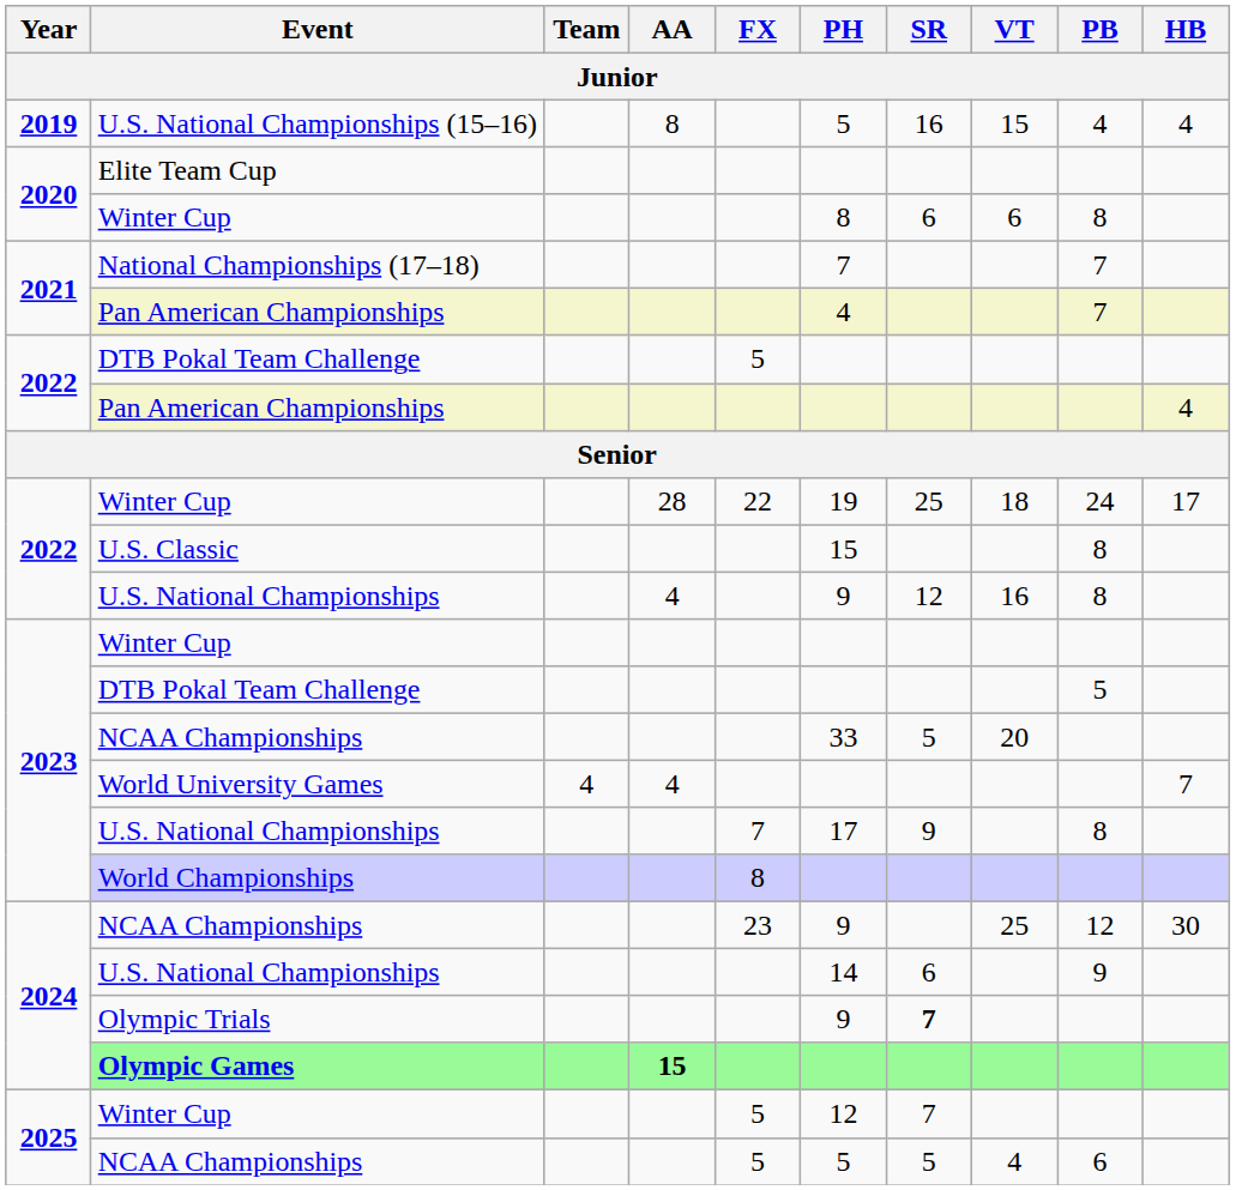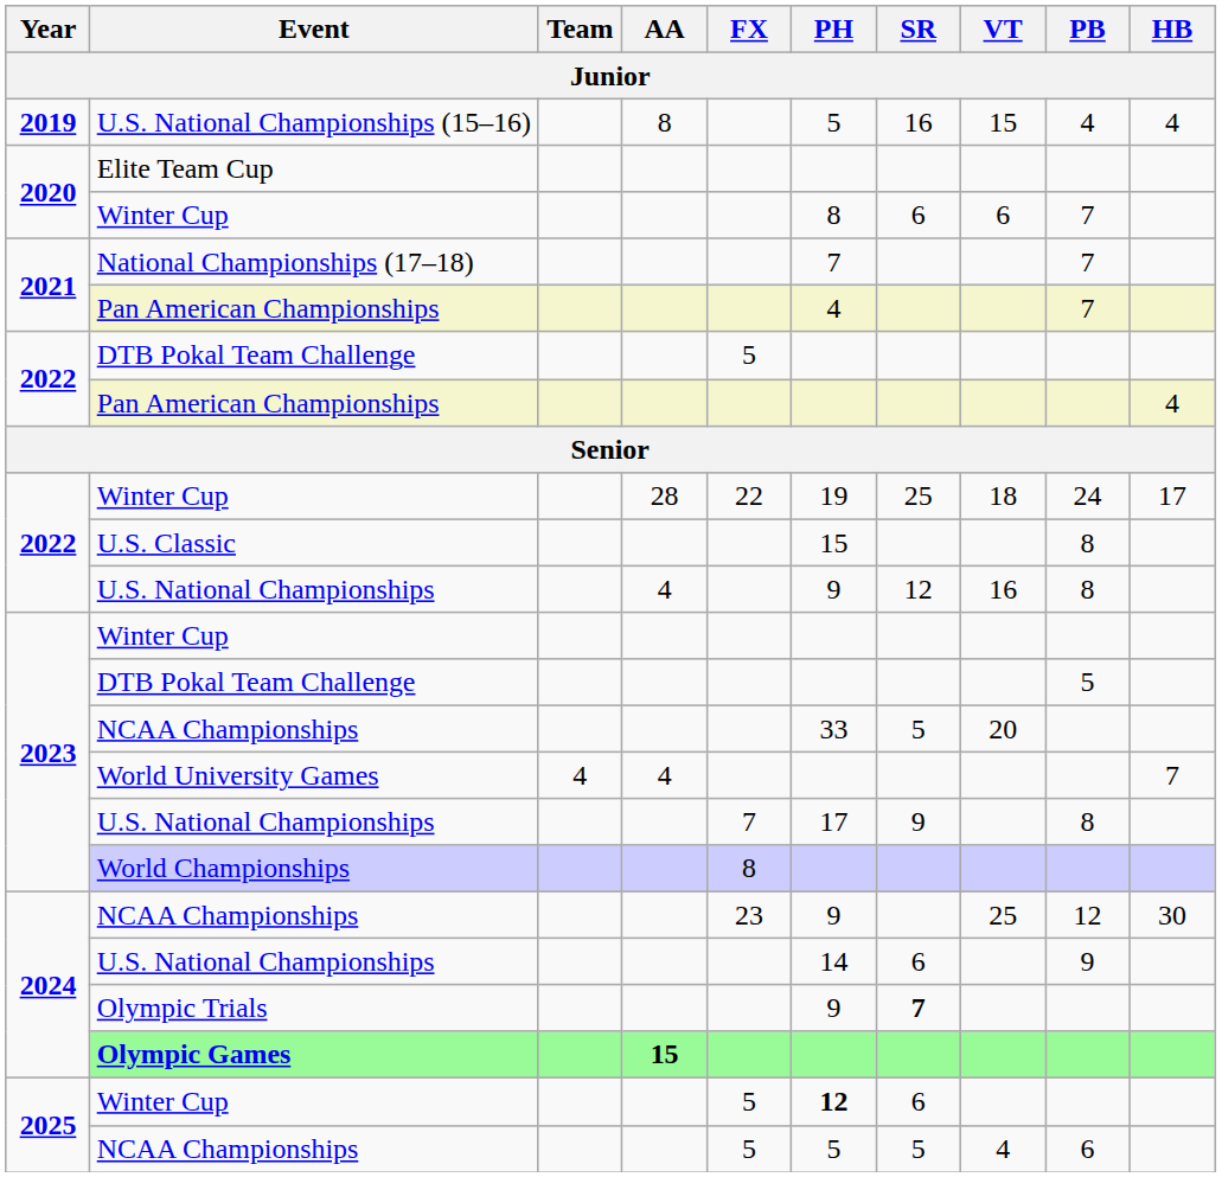2020 / Winter Cup | PB: 8 -> 7
2025 / Winter Cup | PH: normal -> bold
2025 / Winter Cup | SR: 7 -> 6
